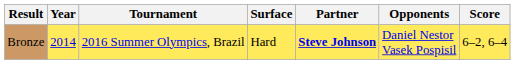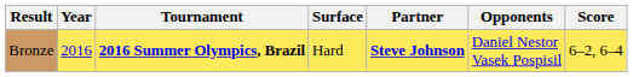Bronze | Year: 2014 -> 2016
Bronze | Tournament: normal -> bold
